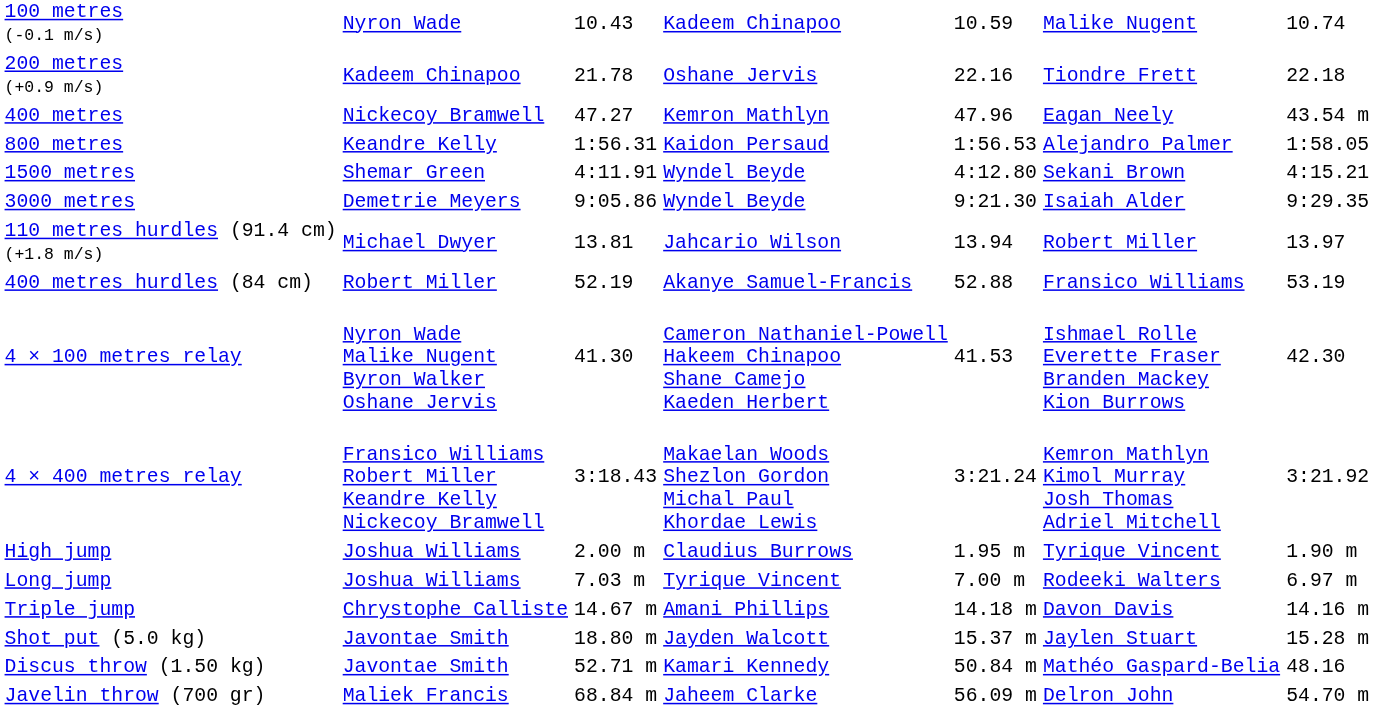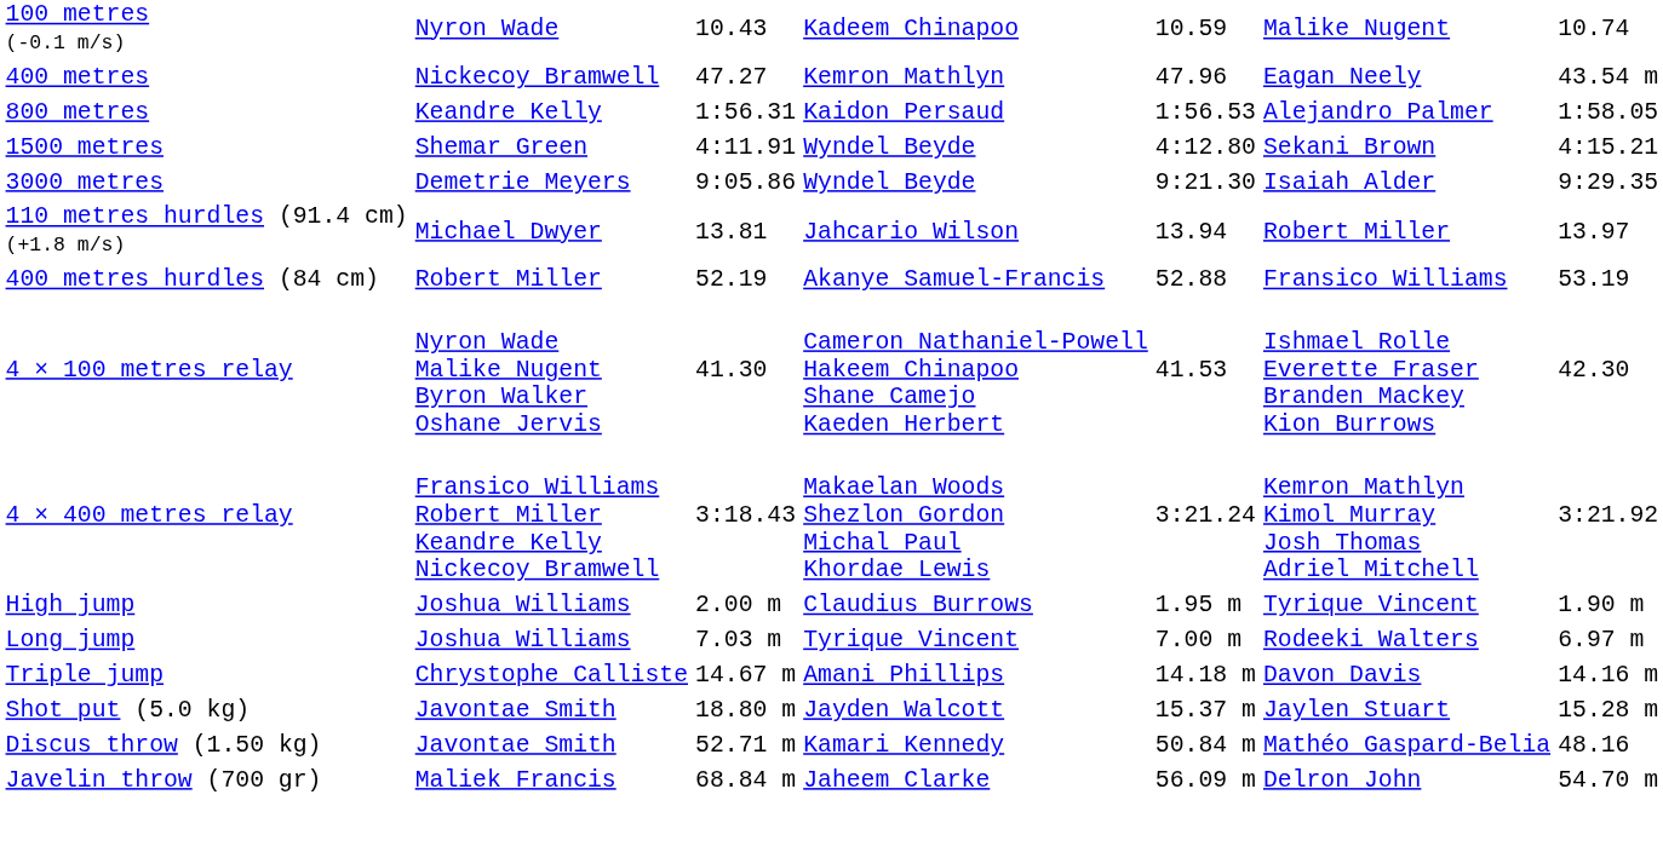- row: 200 metres (+0.9 m/s) | Kadeem Chinapoo | 21.78 | Oshane Jervis | 22.16 | Tiondre Frett | 22.18
